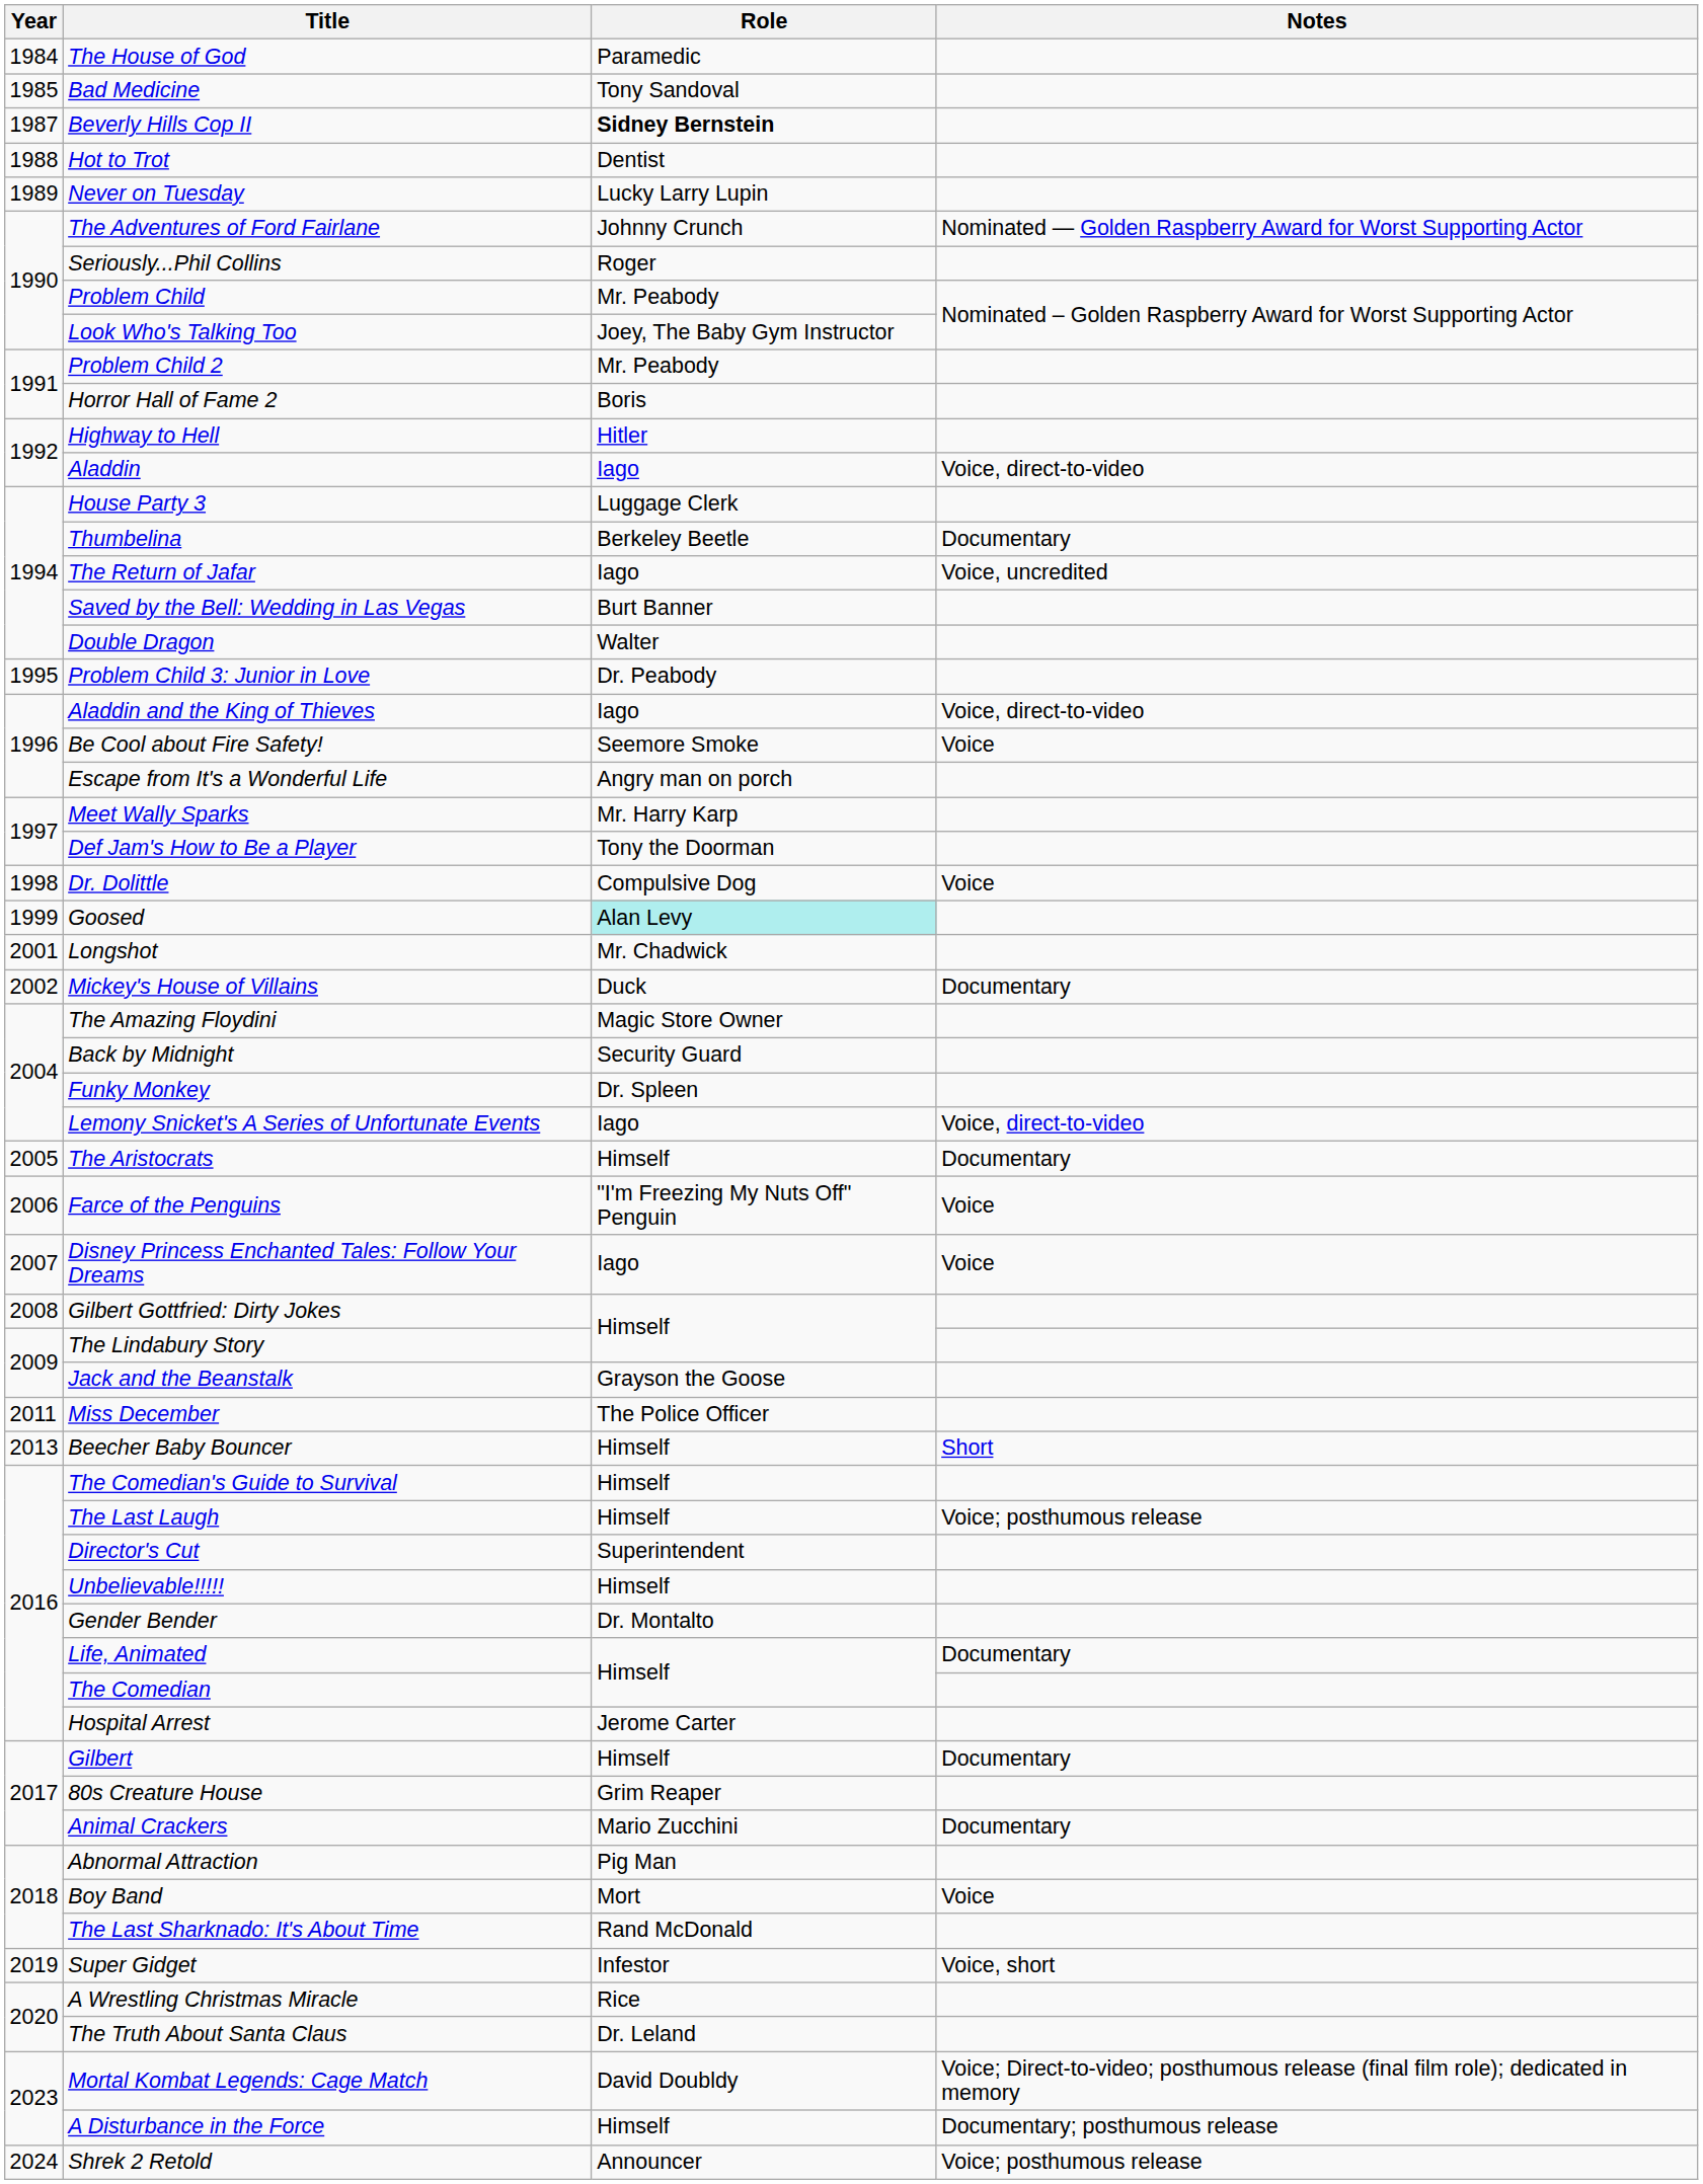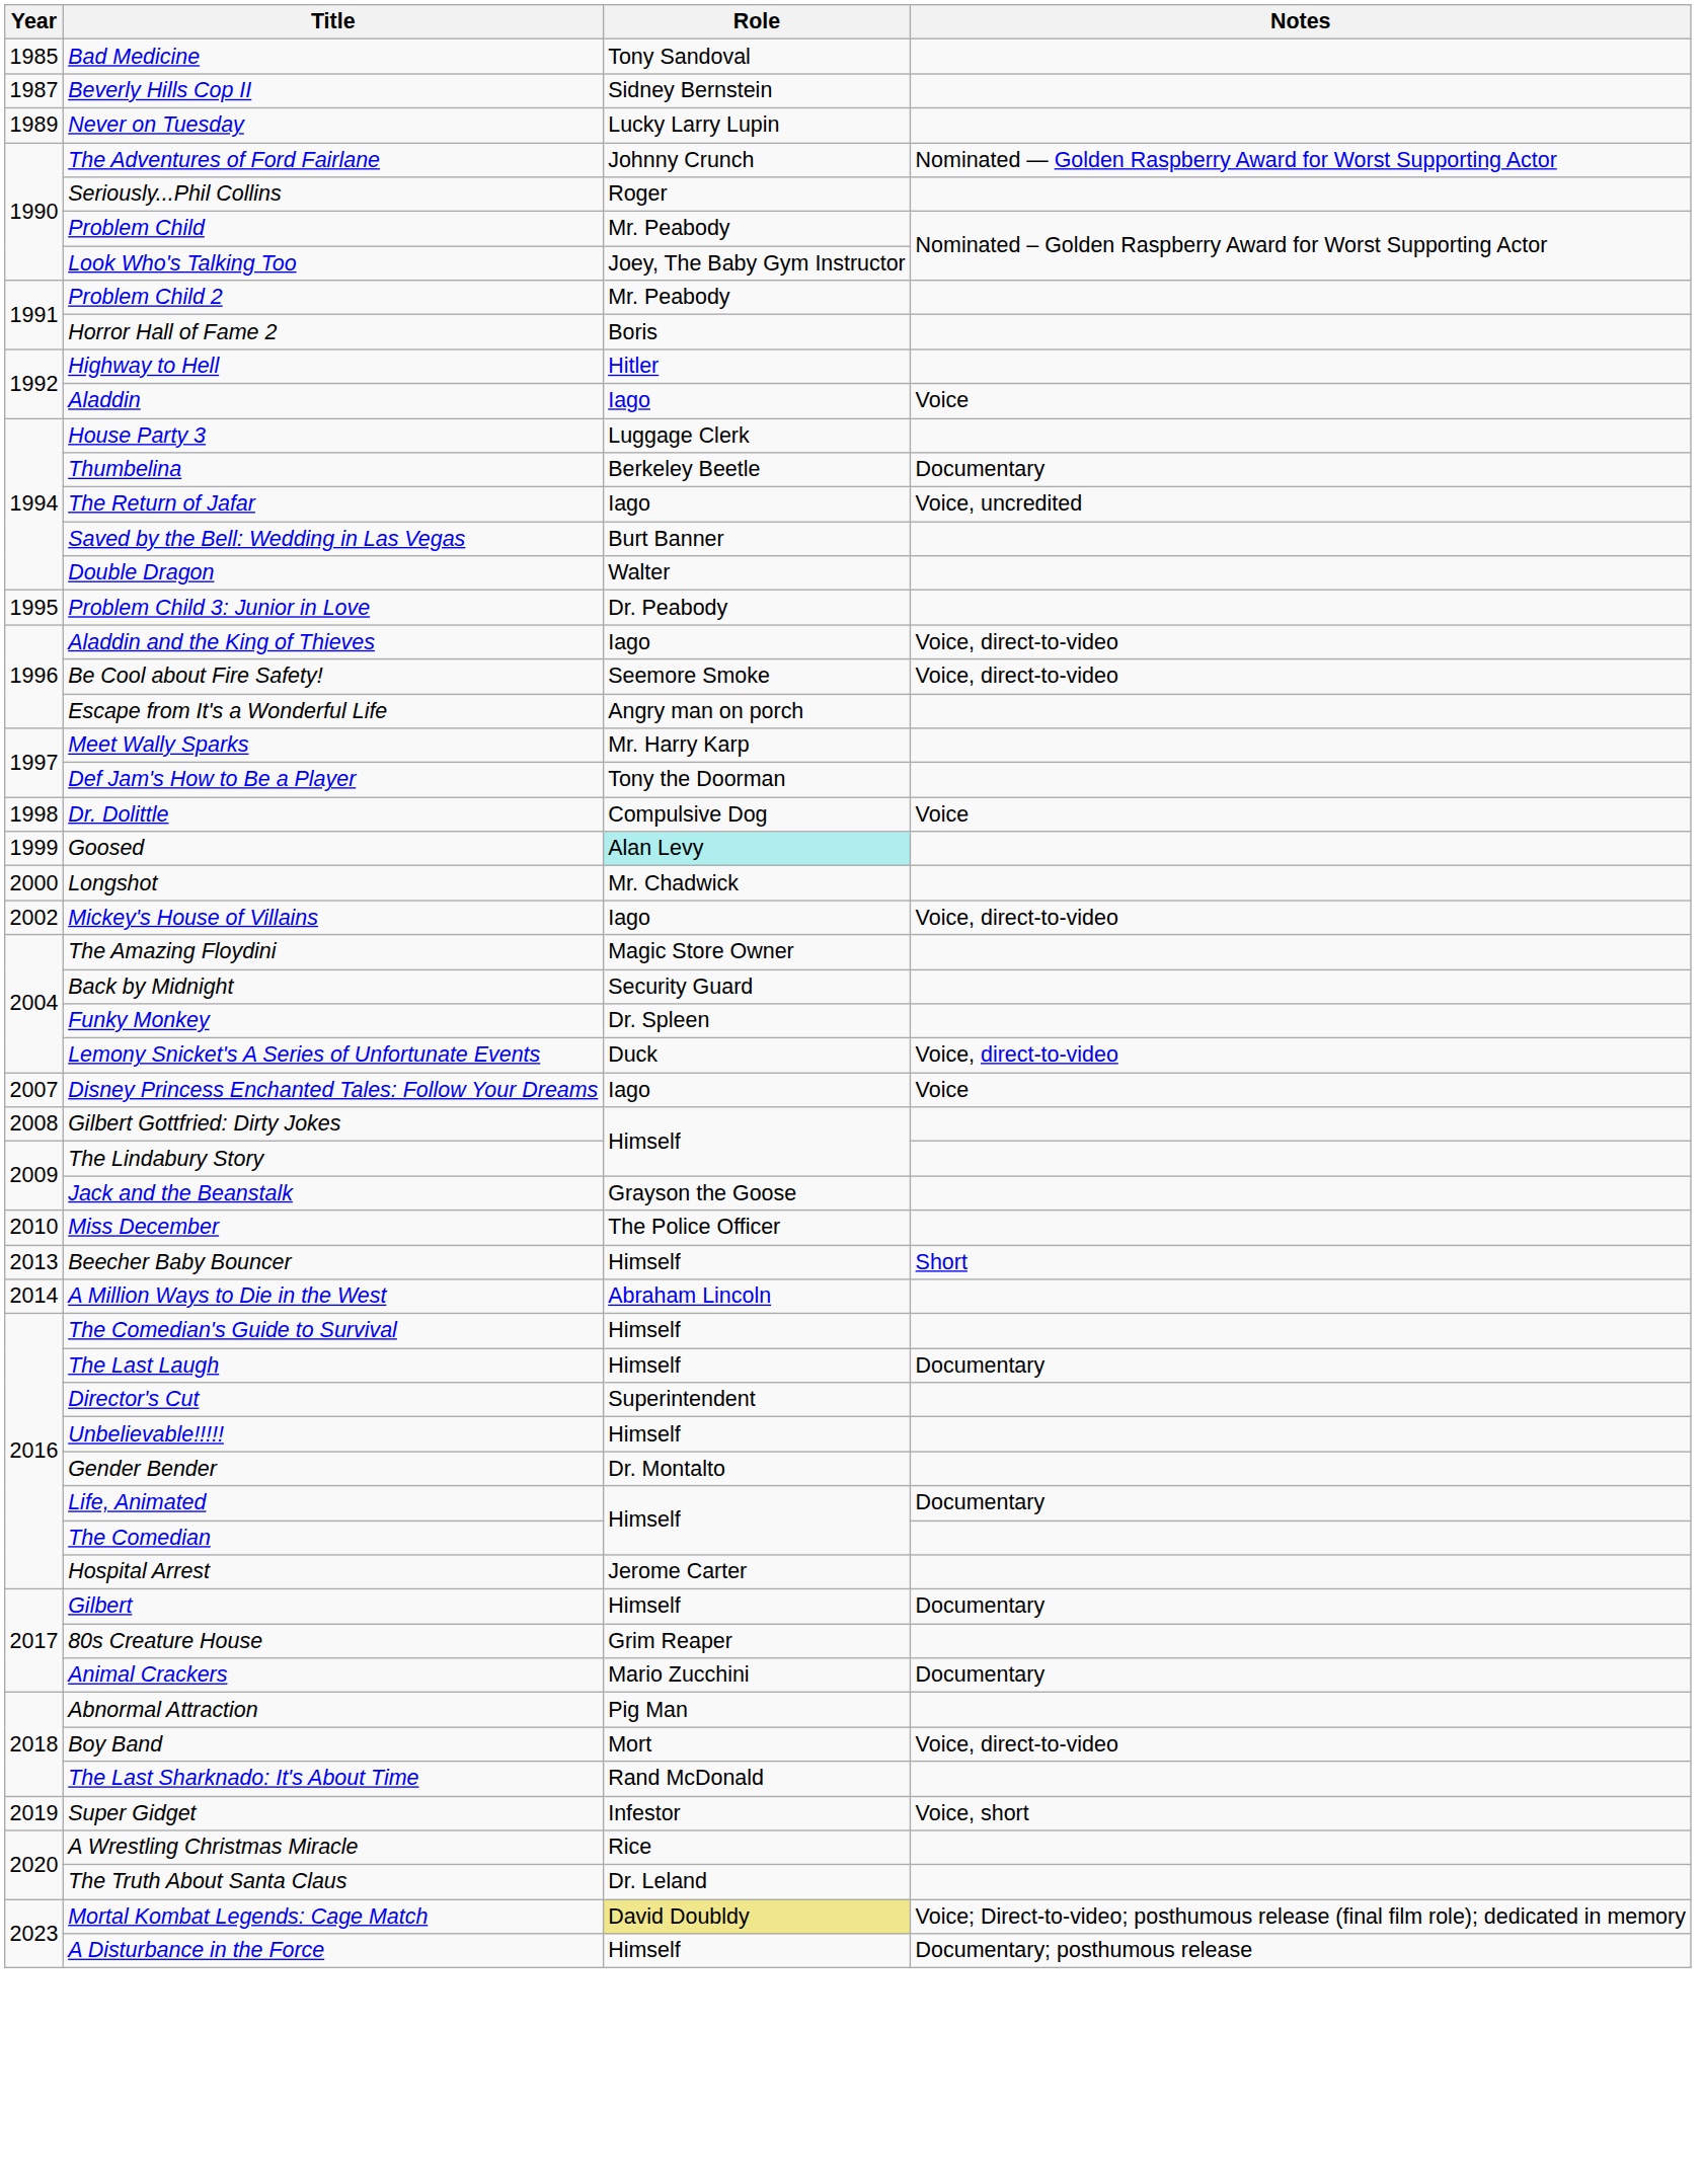- row: 1984 | The House of God | Paramedic
Beverly Hills Cop II | Role: bold -> normal
- row: 1988 | Hot to Trot | Dentist
Aladdin | Notes: Voice, direct-to-video -> Voice
Be Cool about Fire Safety! | Notes: Voice -> Voice, direct-to-video
Longshot | Year: 2001 -> 2000
Mickey's House of Villains | Role: Duck -> Iago
Mickey's House of Villains | Notes: Documentary -> Voice, direct-to-video
Lemony Snicket's A Series of Unfortunate Events | Role: Iago -> Duck
- row: 2005 | The Aristocrats | Himself | Documentary
- row: 2006 | Farce of the Penguins | "I'm Freezing My Nuts Off" Penguin | Voice
Miss December | Year: 2011 -> 2010
+ row: 2014 | A Million Ways to Die in the West | Abraham Lincoln
The Last Laugh | Notes: Voice; posthumous release -> Documentary
Boy Band | Notes: Voice -> Voice, direct-to-video
Mortal Kombat Legends: Cage Match | Role: no background -> khaki background
- row: 2024 | Shrek 2 Retold | Announcer | Voice; posthumous release
